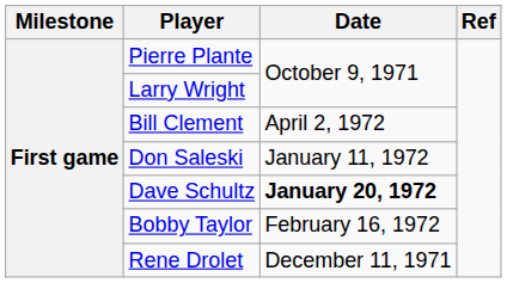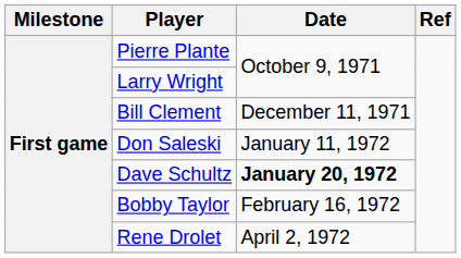Bill Clement | Date: April 2, 1972 -> December 11, 1971
Rene Drolet | Date: December 11, 1971 -> April 2, 1972
